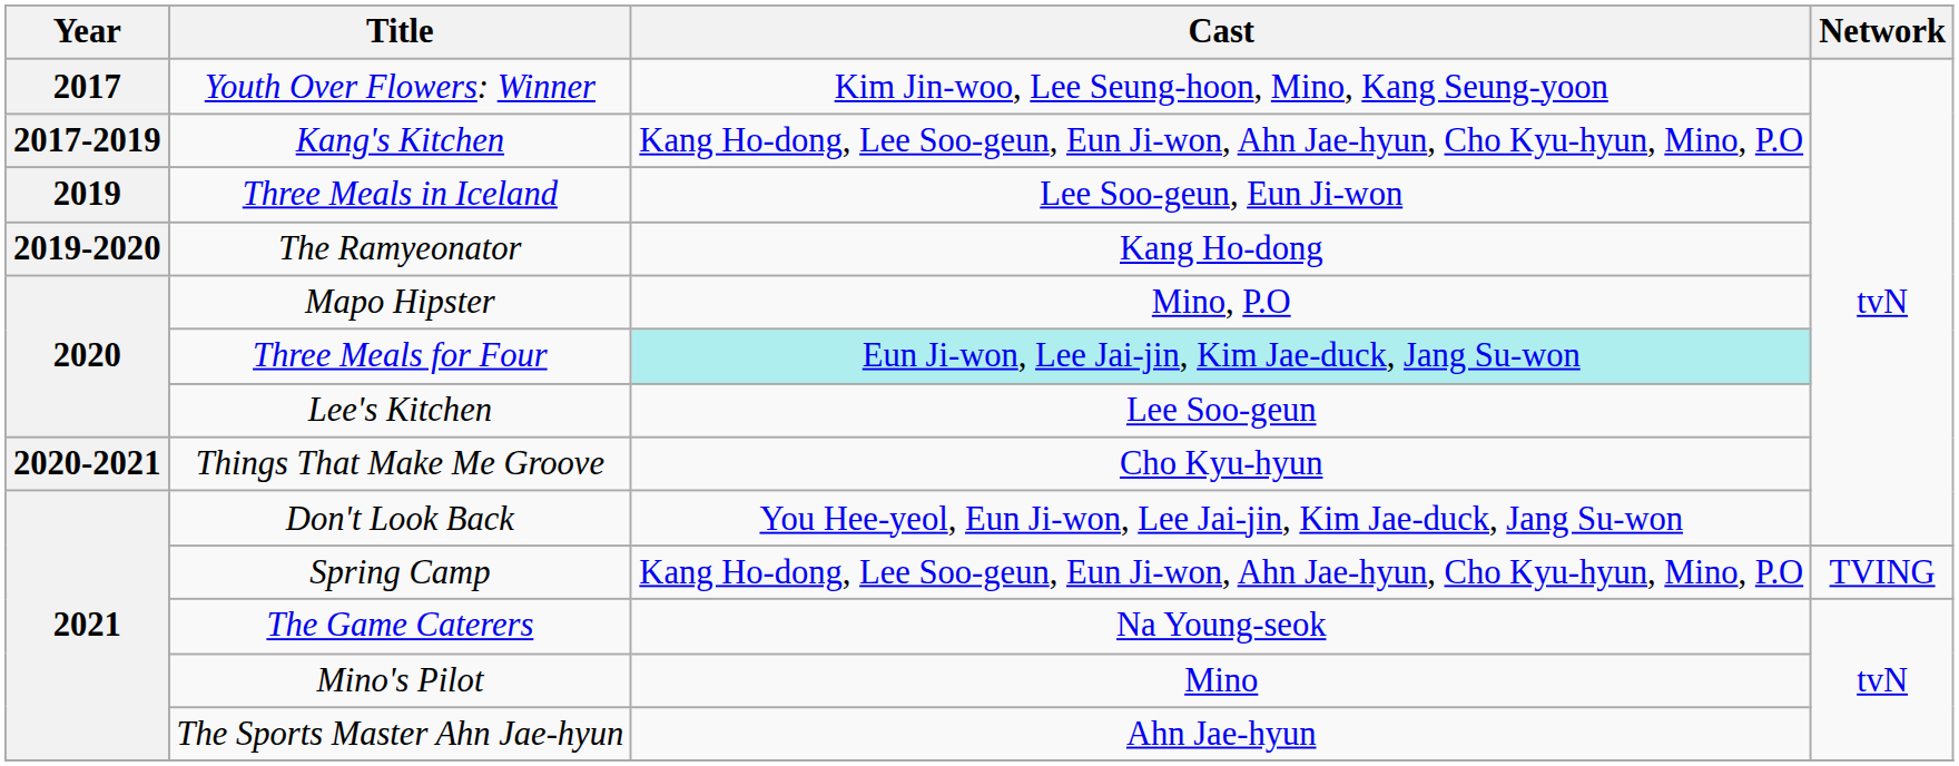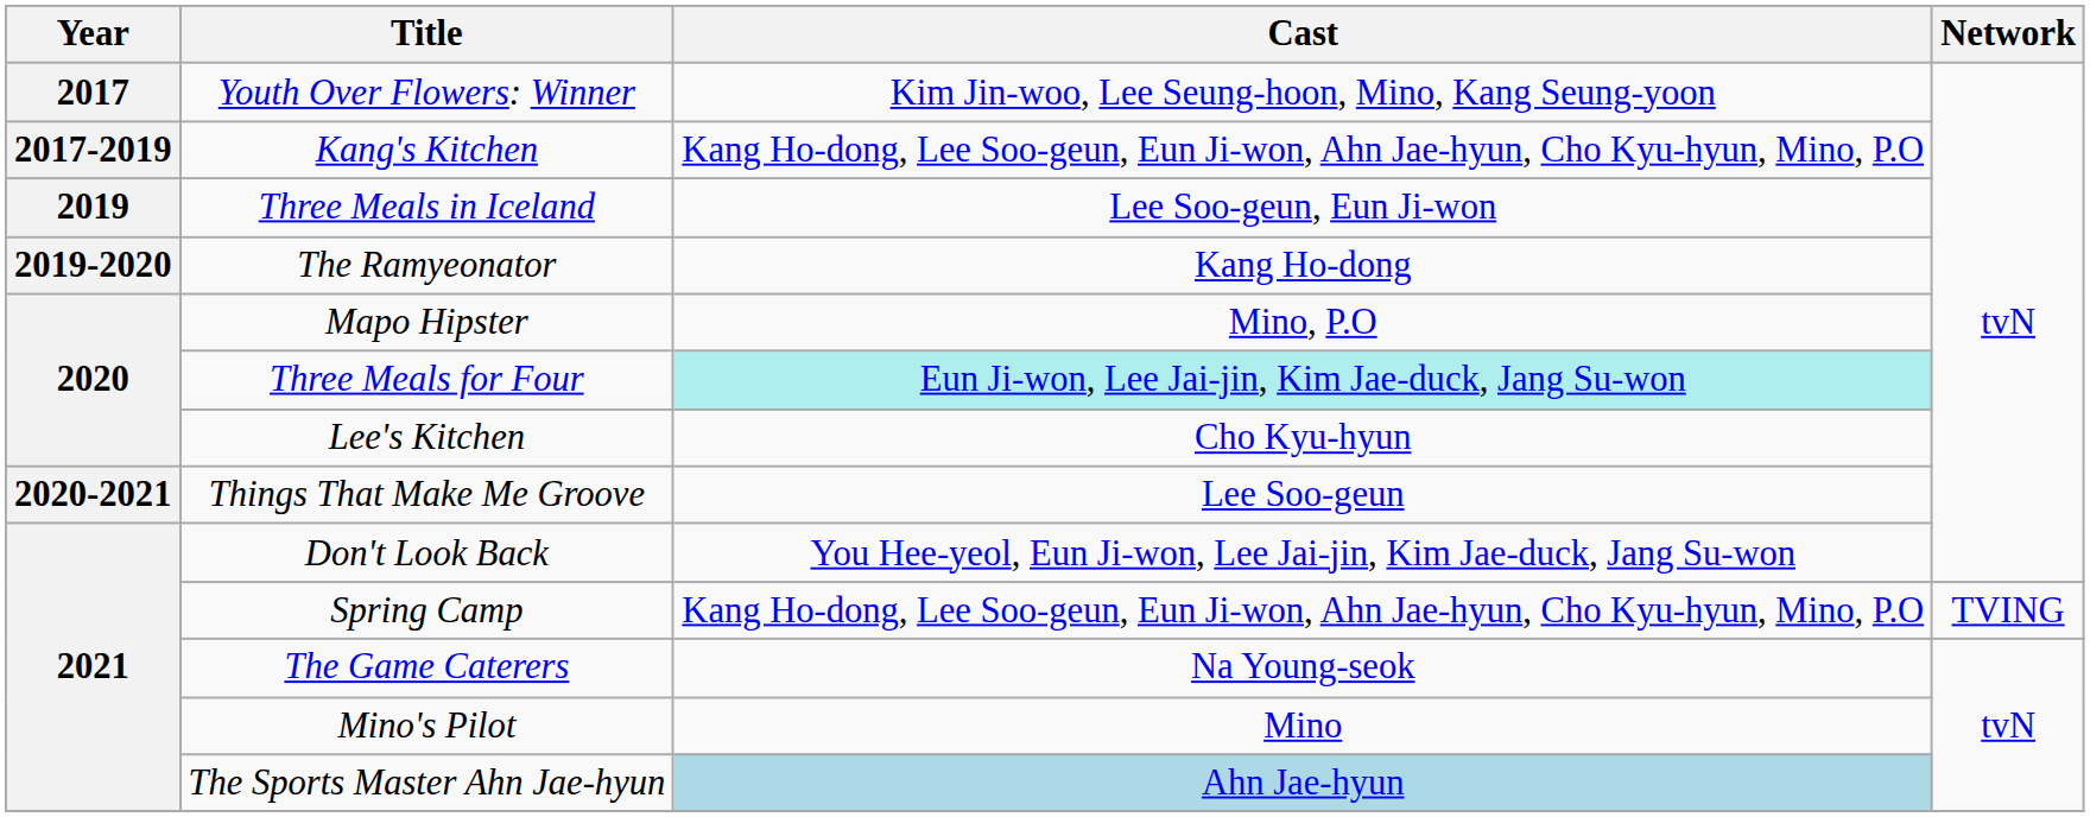Lee's Kitchen | Cast: Lee Soo-geun -> Cho Kyu-hyun
Things That Make Me Groove | Cast: Cho Kyu-hyun -> Lee Soo-geun
The Sports Master Ahn Jae-hyun | Cast: no background -> lightblue background
